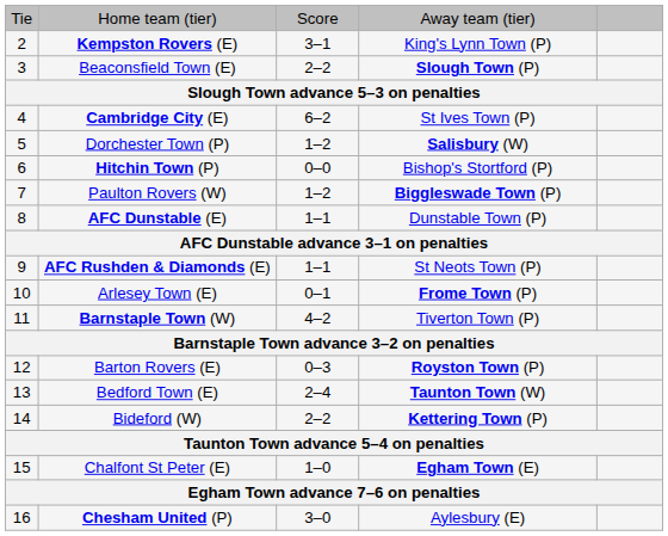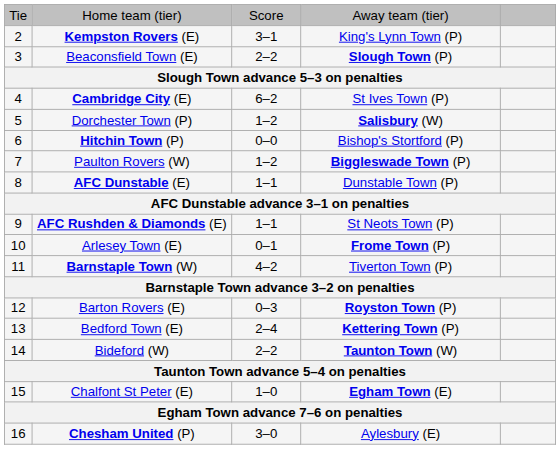Bedford Town (E) | column 4: Taunton Town (W) -> Kettering Town (P)
Bideford (W) | column 4: Kettering Town (P) -> Taunton Town (W)
